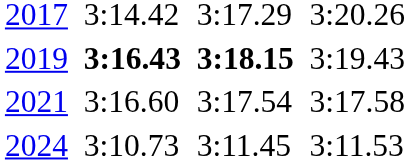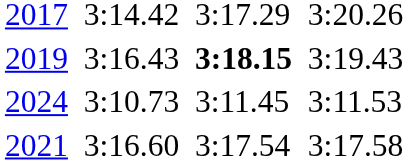2019 | column 3: bold -> normal
rows swapped: 2021 <-> 2024
